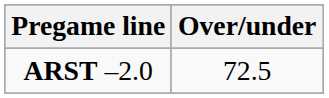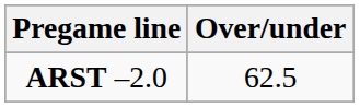ARST –2.0 | Over/under: 72.5 -> 62.5
